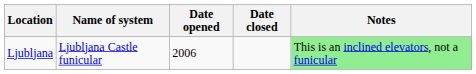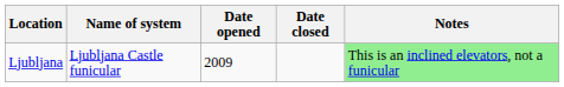Ljubljana | Date opened: 2006 -> 2009
